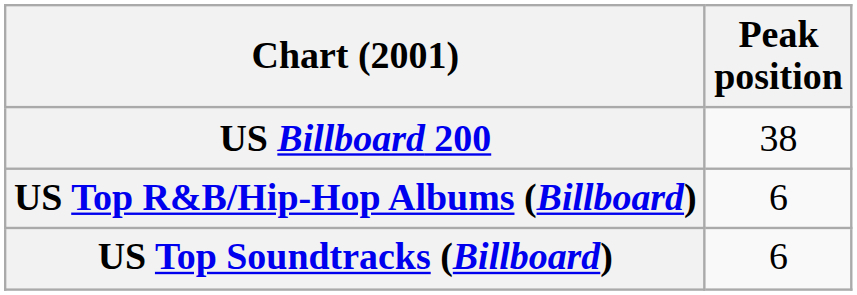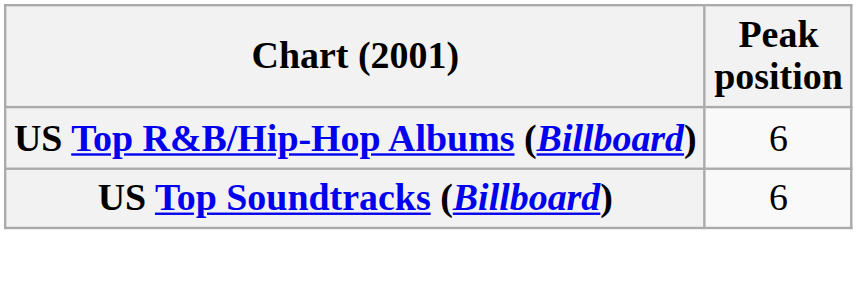- row: US Billboard 200 | 38
